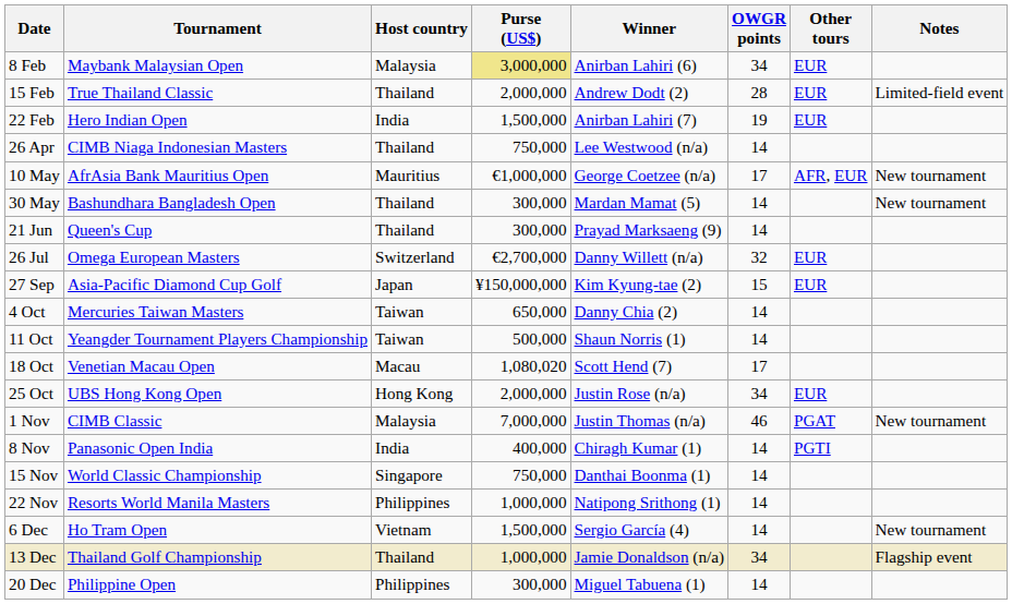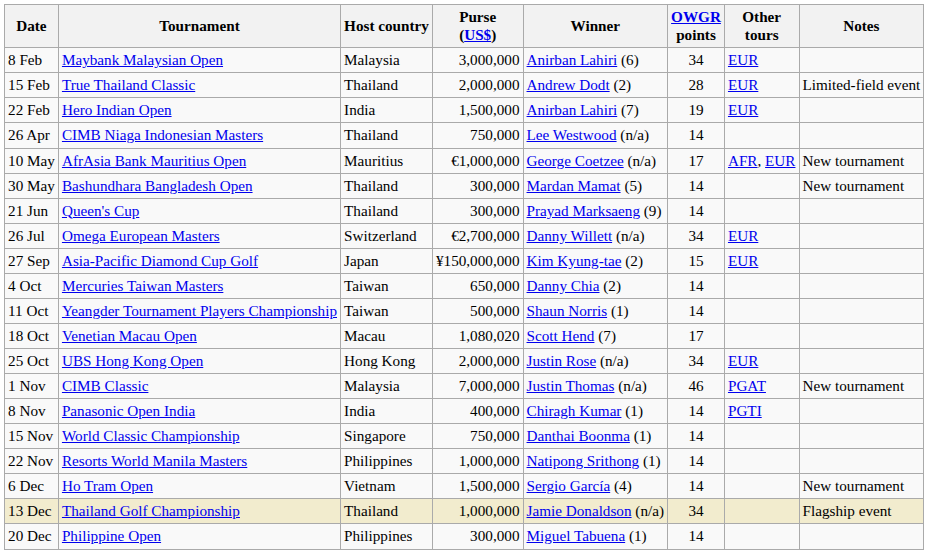8 Feb | Purse (US$): khaki background -> no background
26 Jul | OWGR points: 32 -> 34
